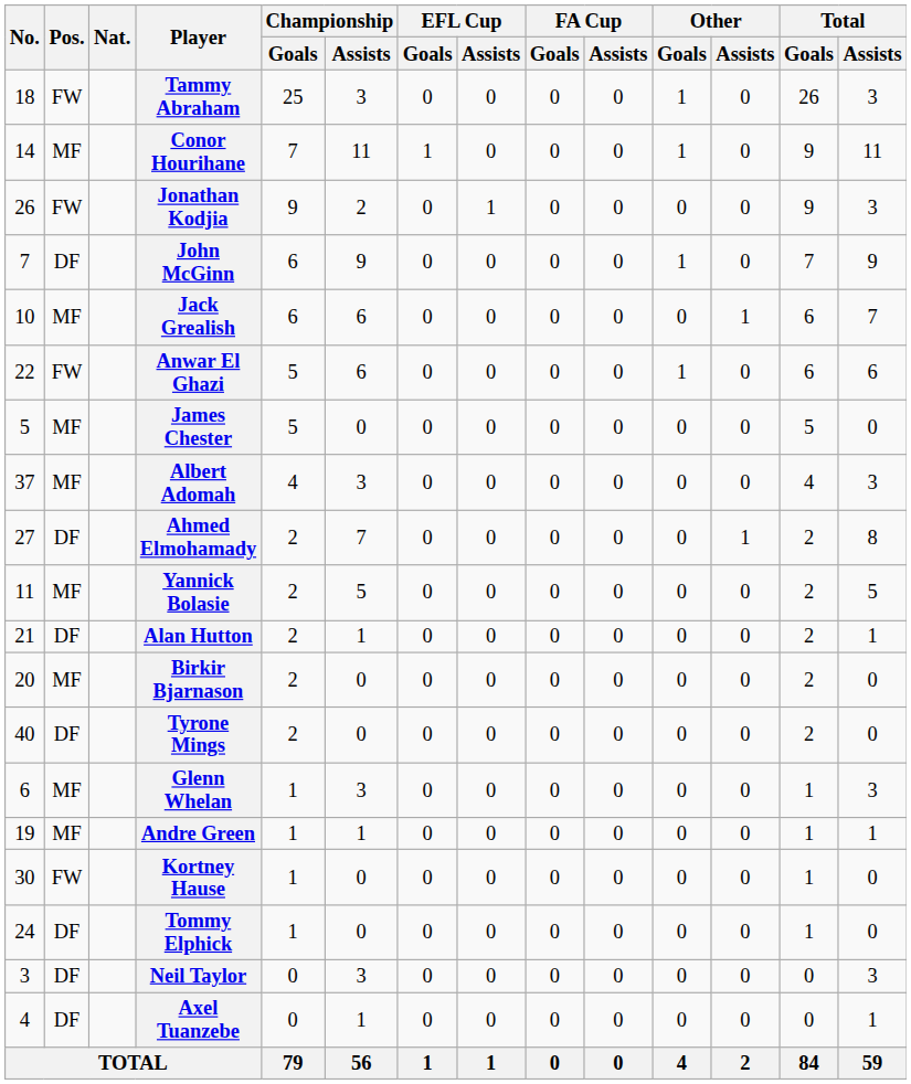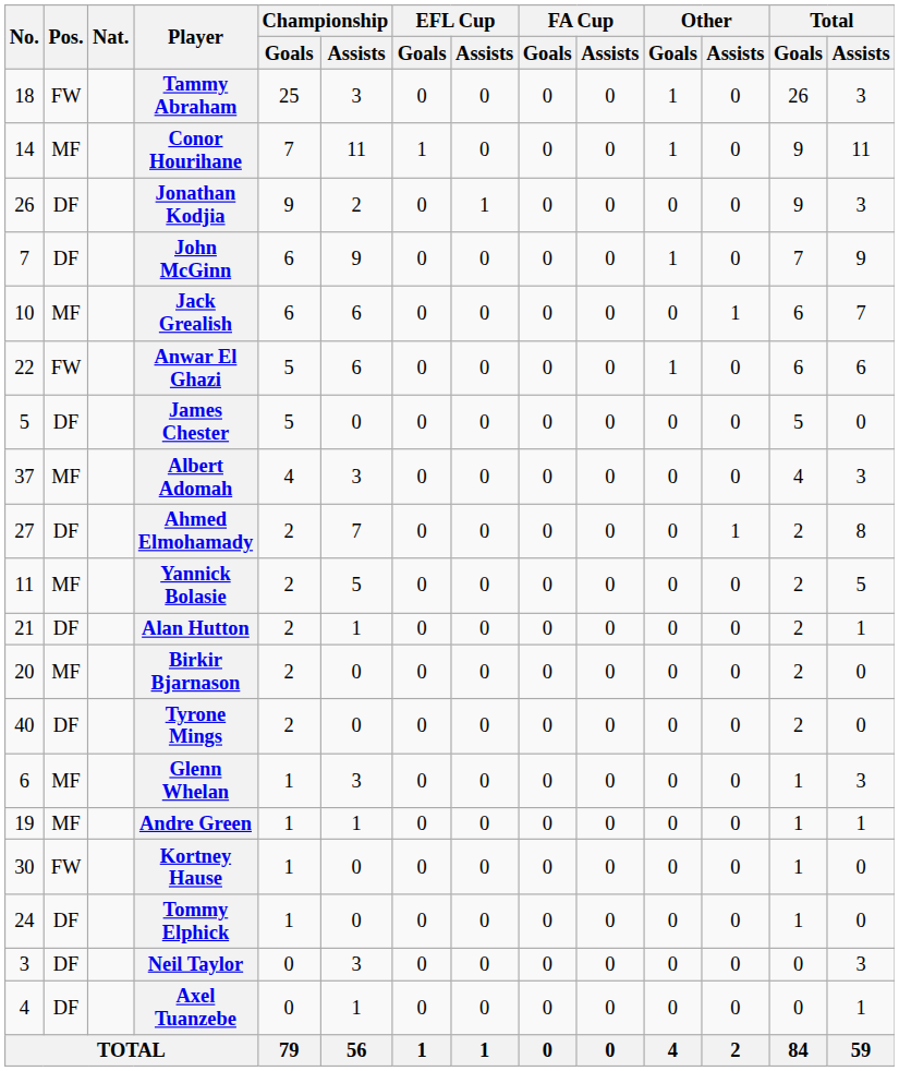Jonathan Kodjia | Pos.: FW -> DF
James Chester | Pos.: MF -> DF
